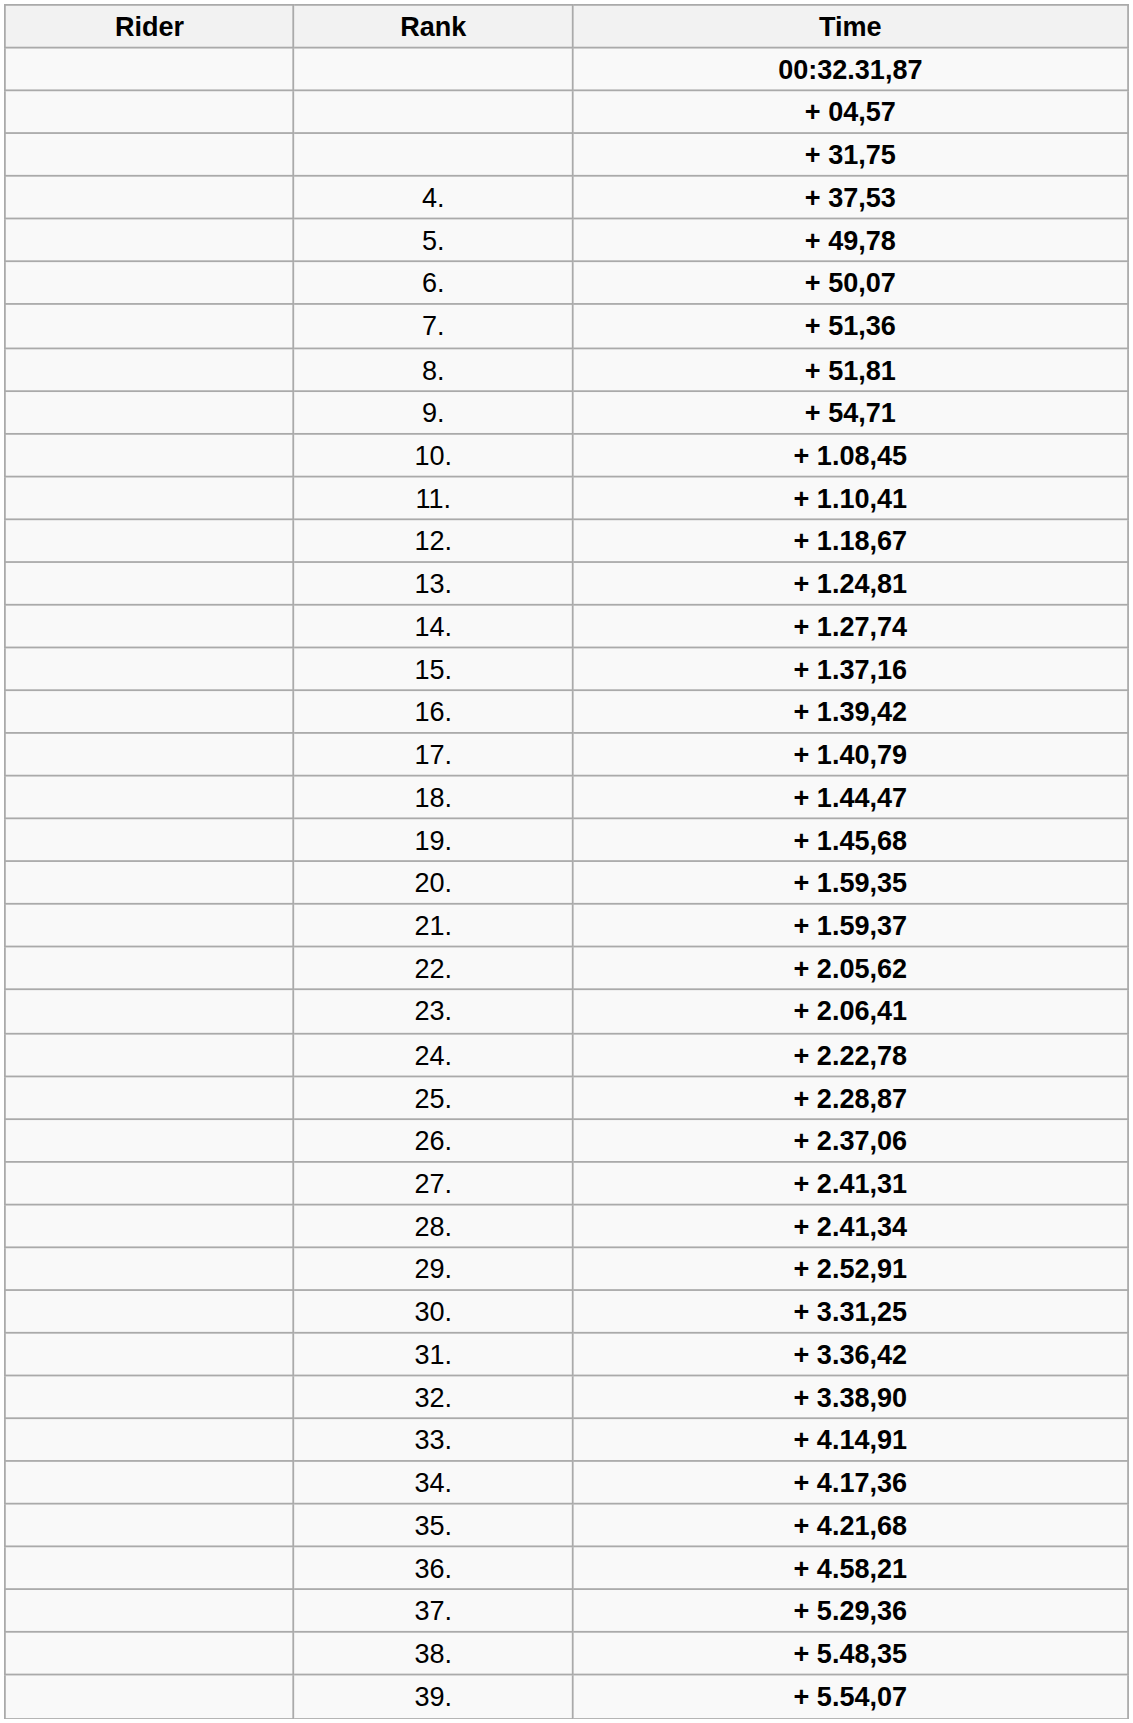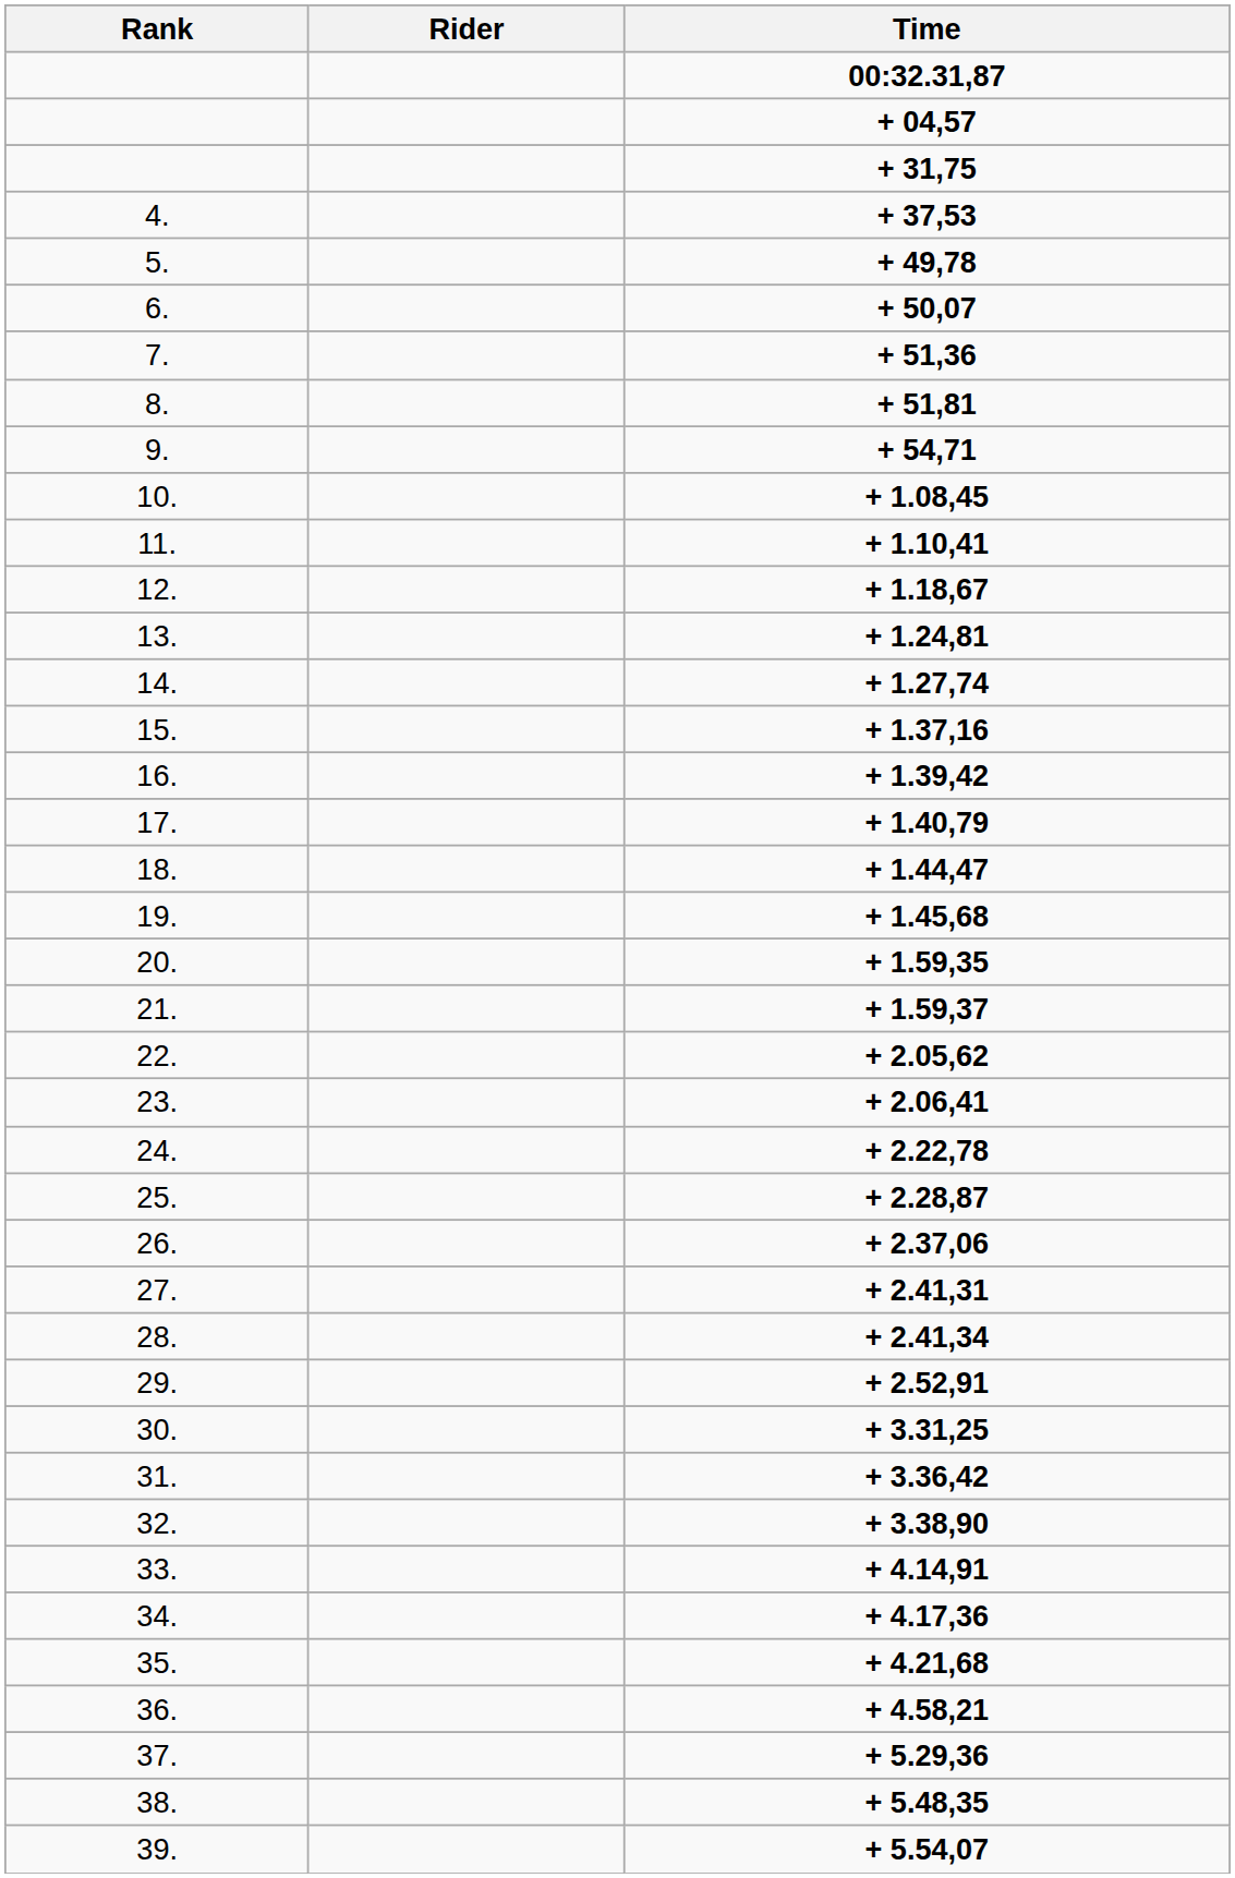columns swapped: Rank <-> Rider
